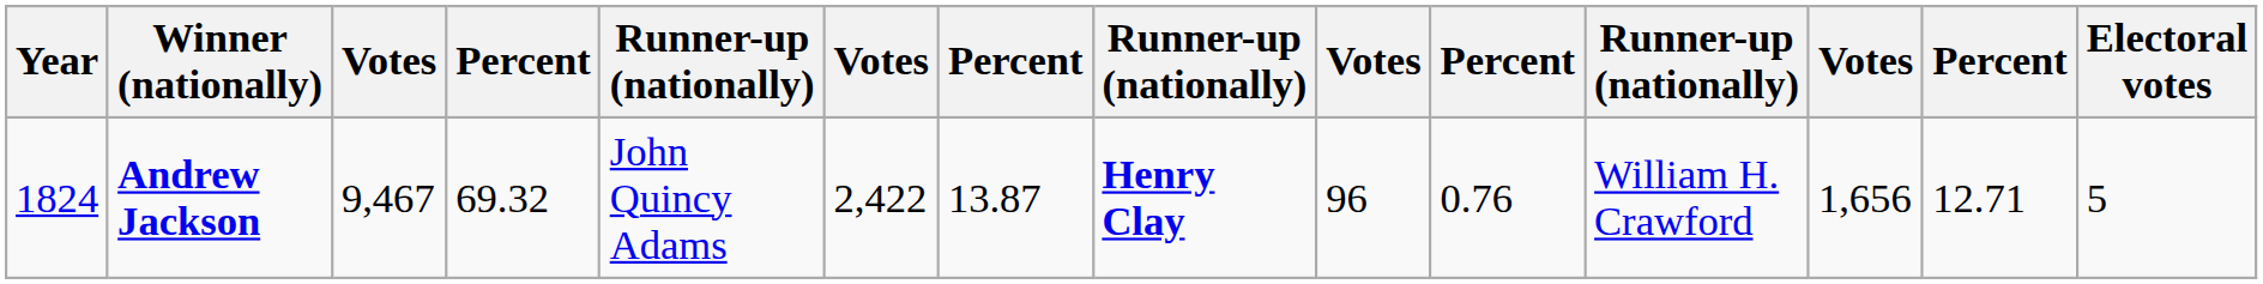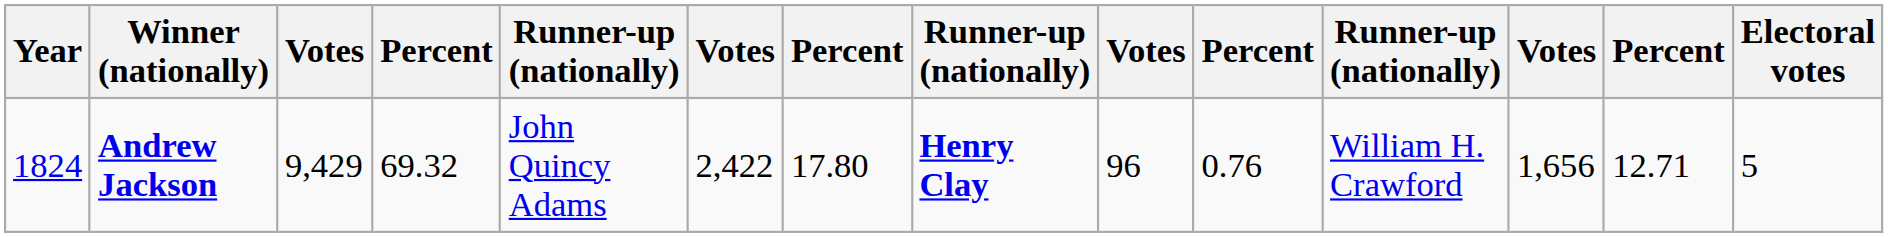Andrew Jackson | column 3: 9,467 -> 9,429
Andrew Jackson | column 7: 13.87 -> 17.80
